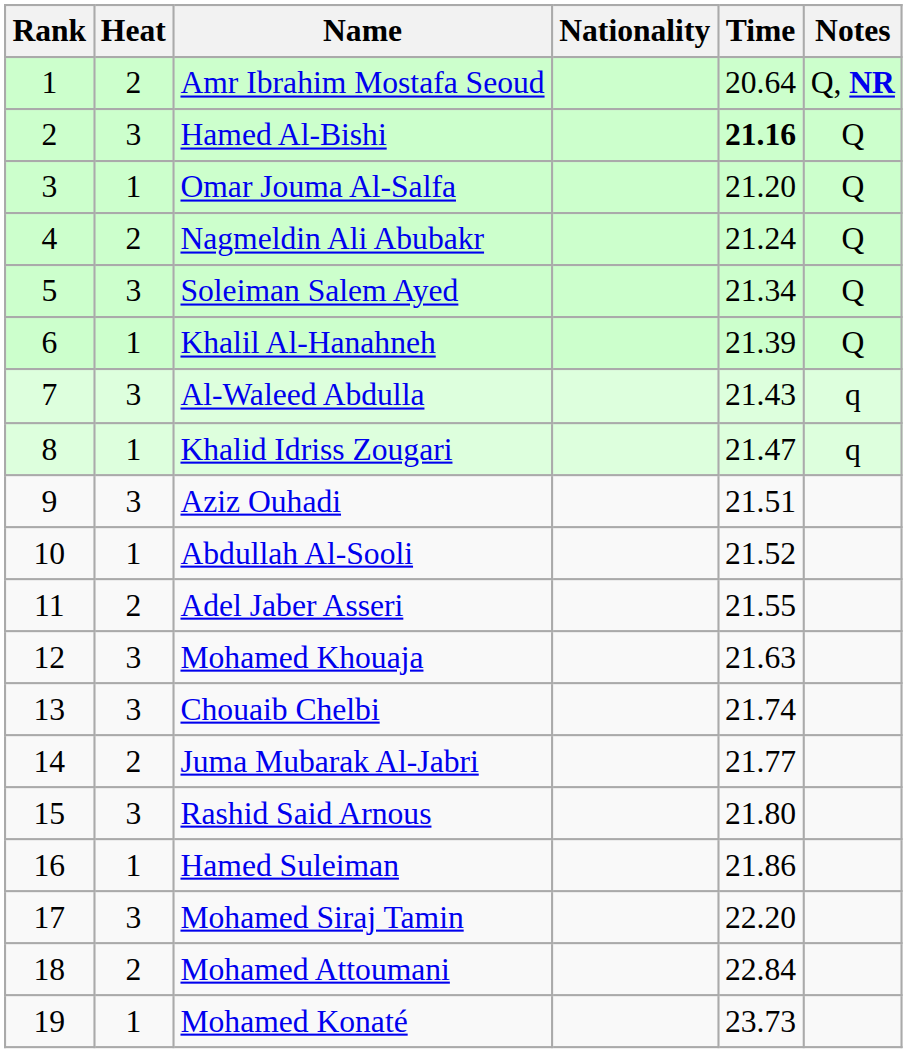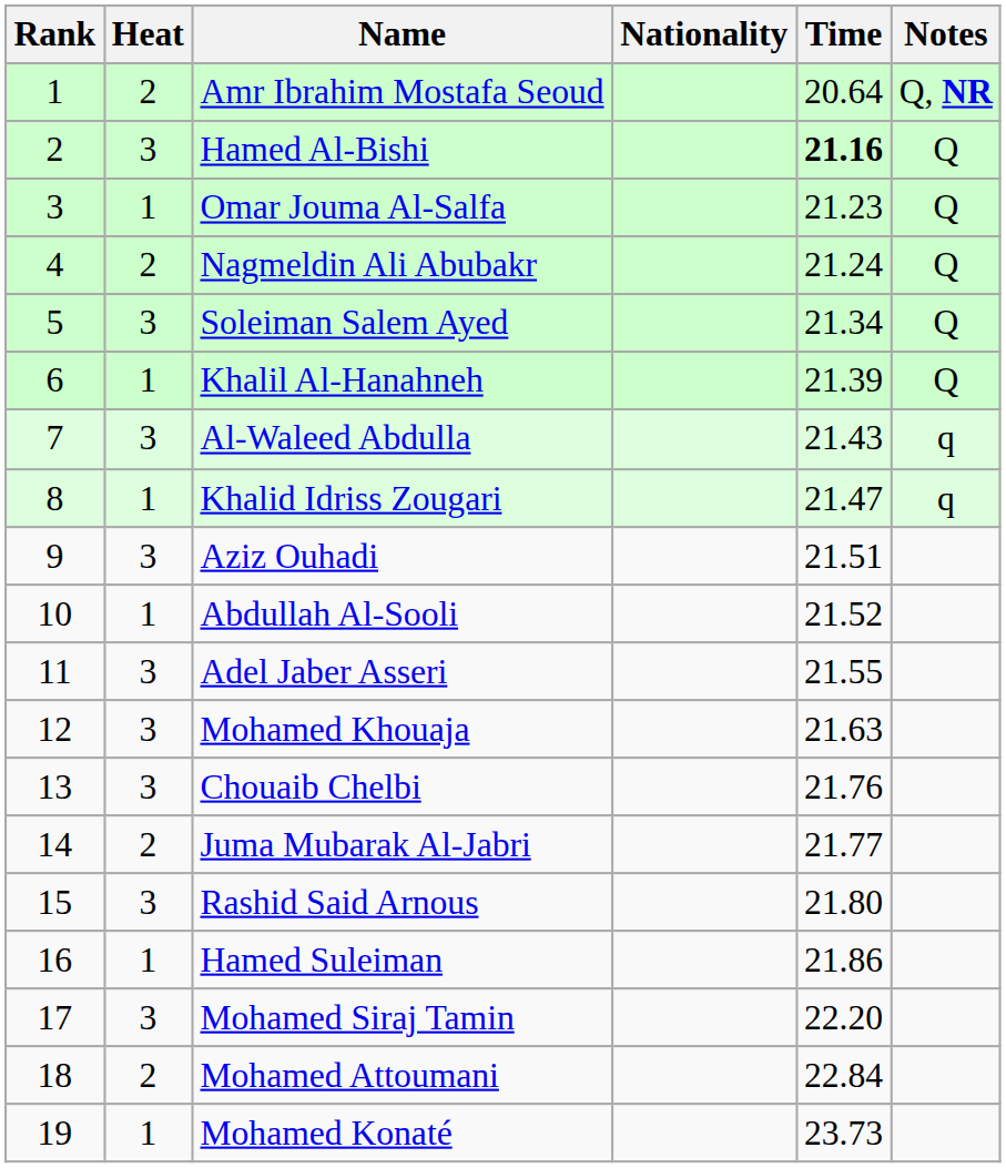Omar Jouma Al-Salfa | Time: 21.20 -> 21.23
Adel Jaber Asseri | Heat: 2 -> 3
Chouaib Chelbi | Time: 21.74 -> 21.76
